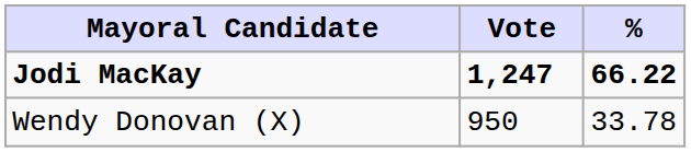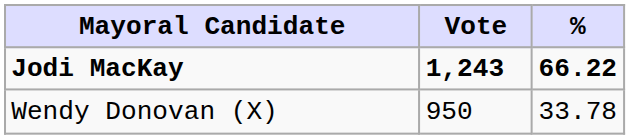Jodi MacKay | Vote: 1,247 -> 1,243
